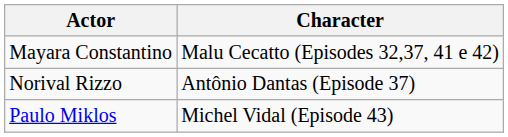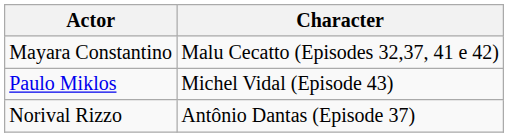rows swapped: Norival Rizzo <-> Paulo Miklos
